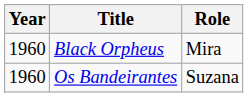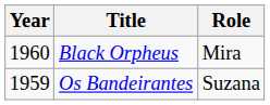Os Bandeirantes | Year: 1960 -> 1959
